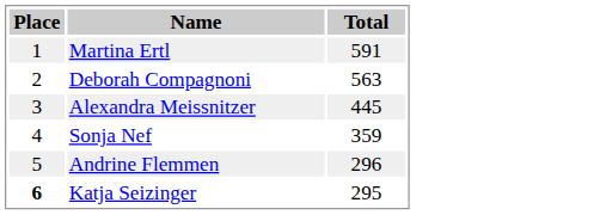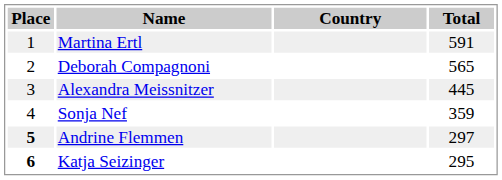+ column: Country
Deborah Compagnoni | Total: 563 -> 565
Andrine Flemmen | Place: normal -> bold
Andrine Flemmen | Total: 296 -> 297
